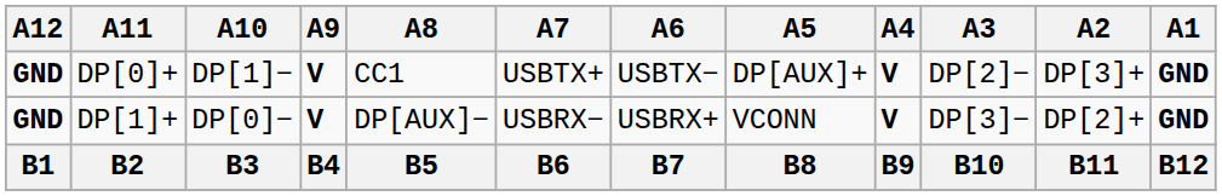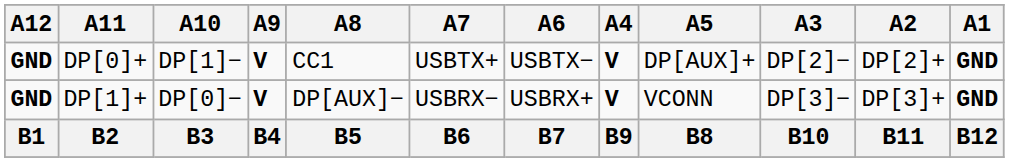columns swapped: A5 <-> A4
DP[0]+ | A2: DP[3]+ -> DP[2]+
DP[1]+ | A2: DP[2]+ -> DP[3]+
